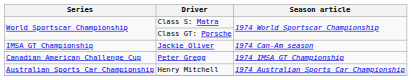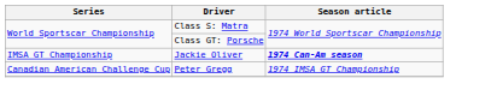Jackie Oliver | Season article: normal -> bold
- row: Australian Sports Car Championship | Henry Mitchell | 1974 Australian Sports Car Championship
